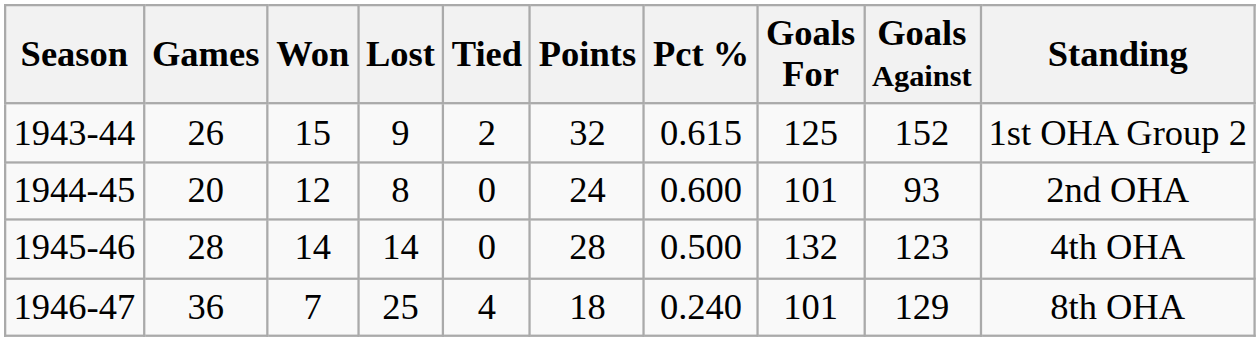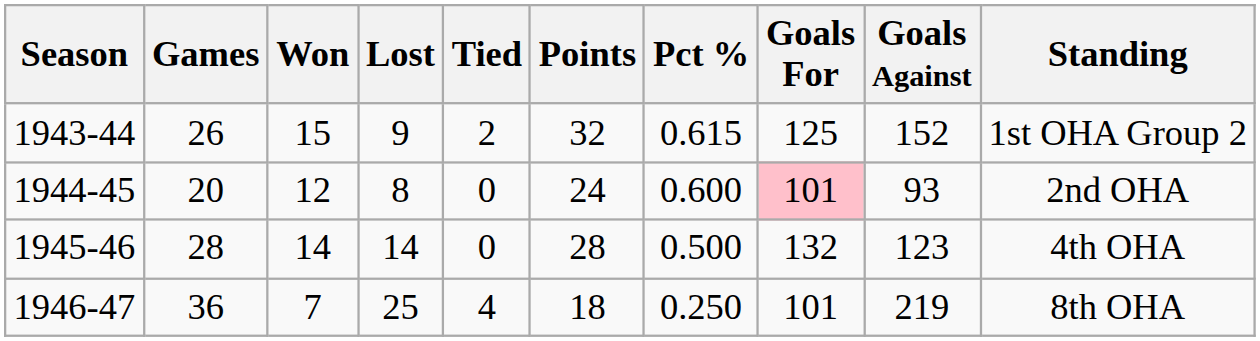1944-45 | Goals For: no background -> pink background
1946-47 | Pct %: 0.240 -> 0.250
1946-47 | Goals Against: 129 -> 219
